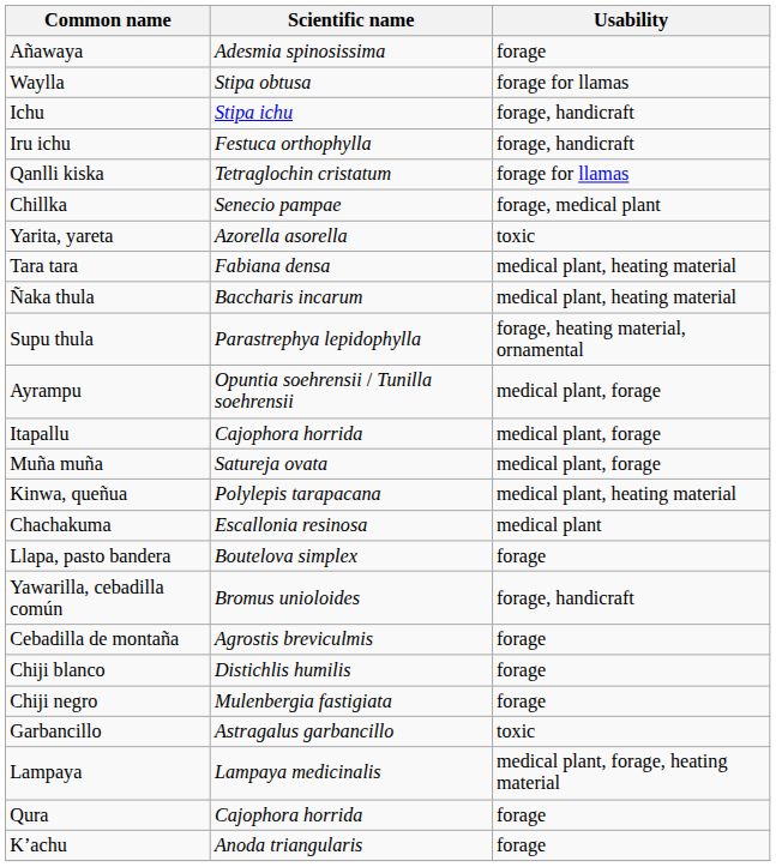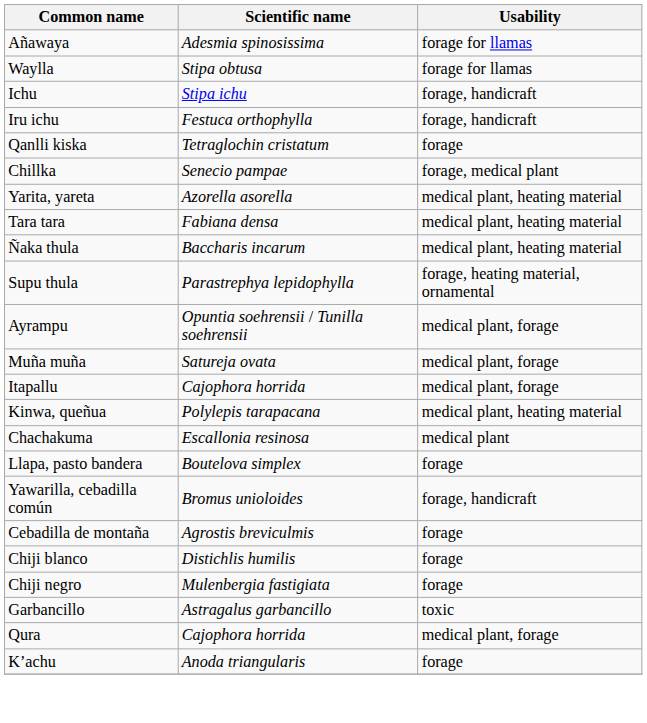Añawaya | Usability: forage -> forage for llamas
Qanlli kiska | Usability: forage for llamas -> forage
Yarita, yareta | Usability: toxic -> medical plant, heating material
rows swapped: Muña muña <-> Itapallu
- row: Lampaya | Lampaya medicinalis | medical plant, forage, heating material
Qura | Usability: forage -> medical plant, forage
